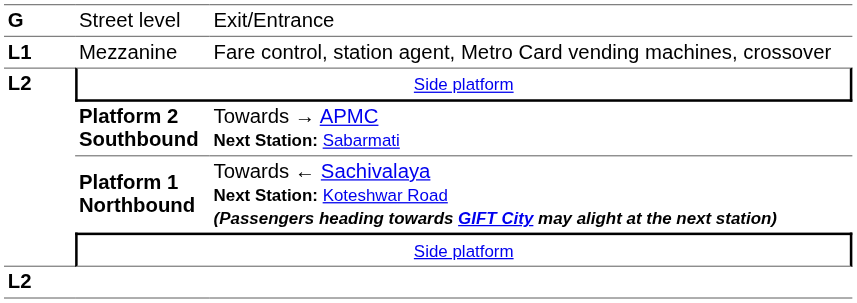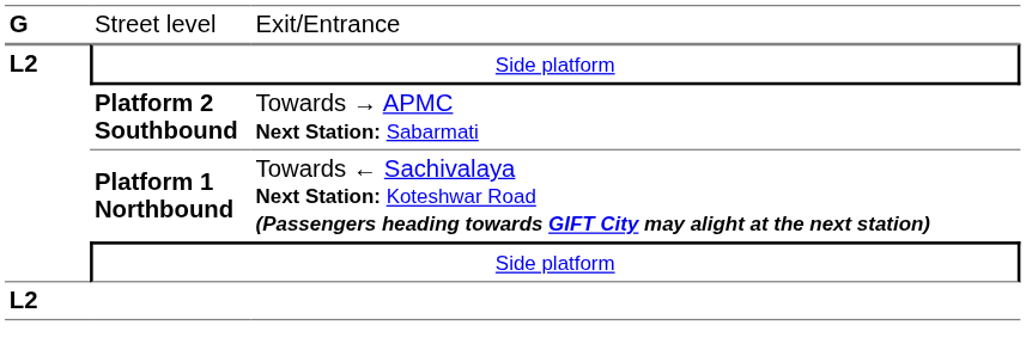- row: L1 | Mezzanine | Fare control, station agent, Metro Card vending machines, crossover
